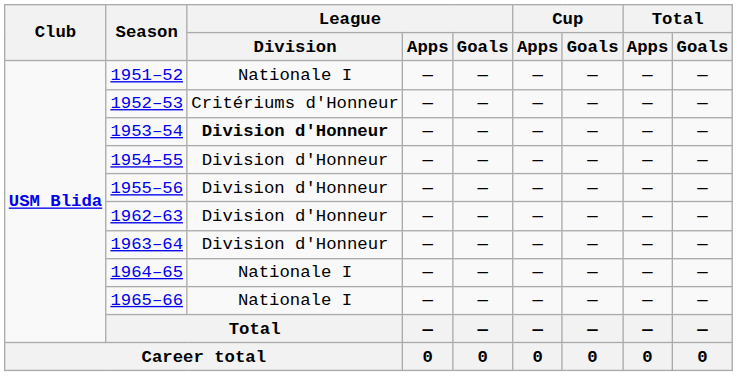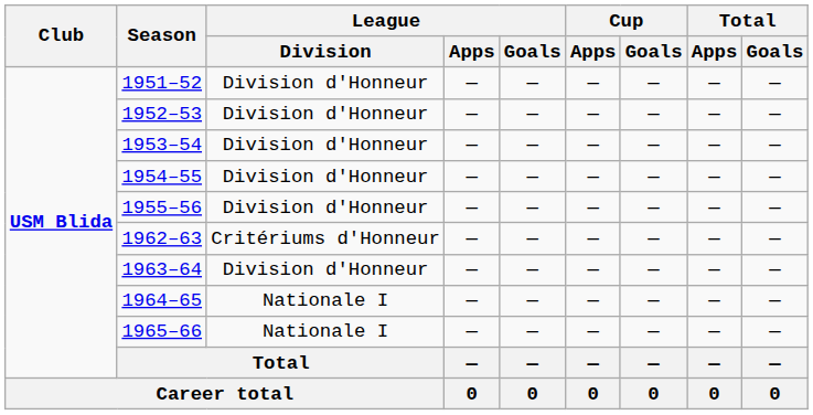1951–52 | League / Division: Nationale I -> Division d'Honneur
1952–53 | League / Division: Critériums d'Honneur -> Division d'Honneur
1953–54 | League / Division: bold -> normal
1962–63 | League / Division: Division d'Honneur -> Critériums d'Honneur
